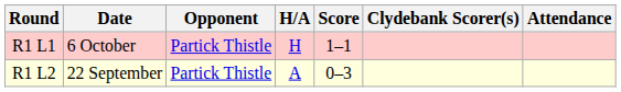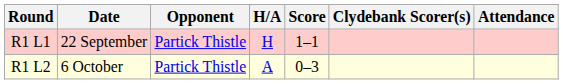R1 L1 | Date: 6 October -> 22 September
R1 L2 | Date: 22 September -> 6 October
